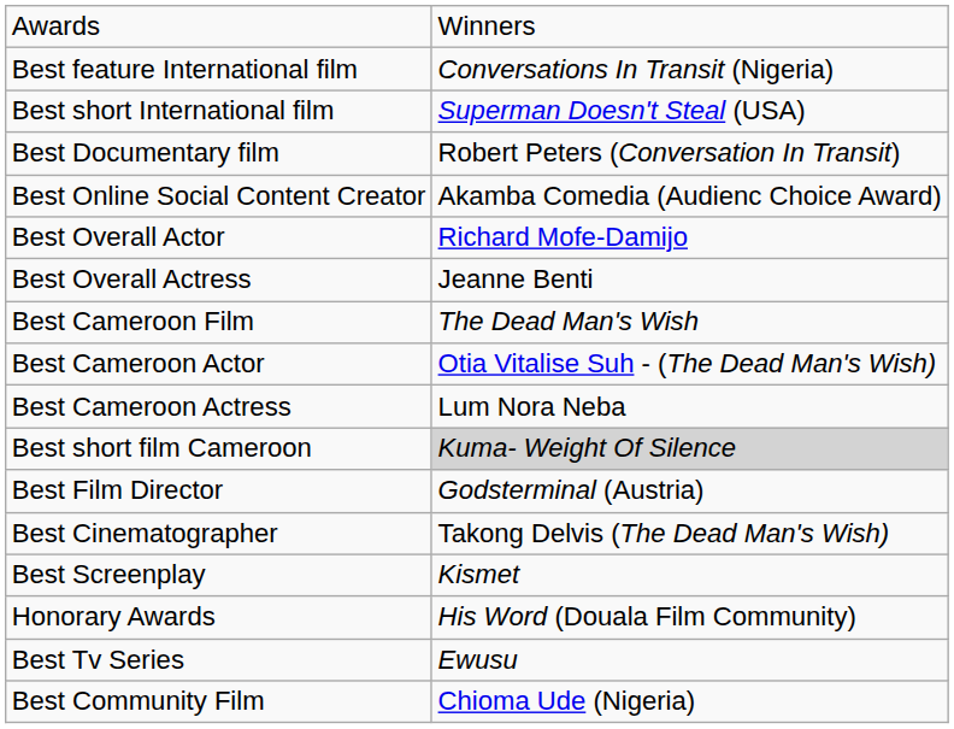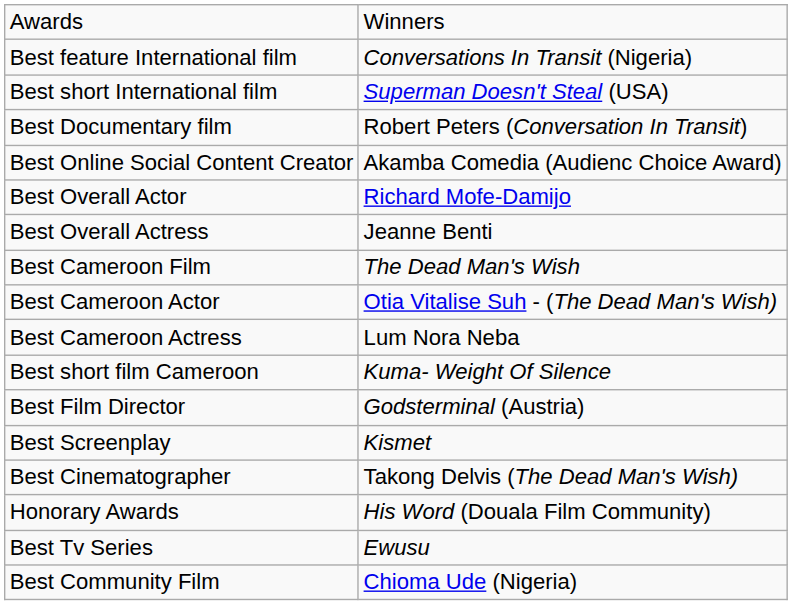Best short film Cameroon | column 2: lightgrey background -> no background
rows swapped: Best Screenplay <-> Best Cinematographer
